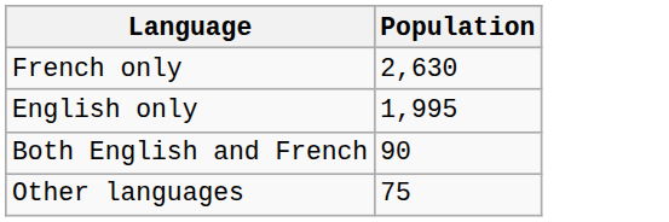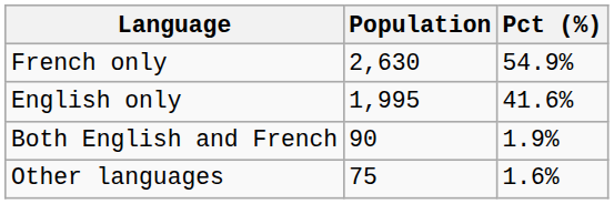+ column: Pct (%) | 54.9% | 41.6% | 1.9% | 1.6%
